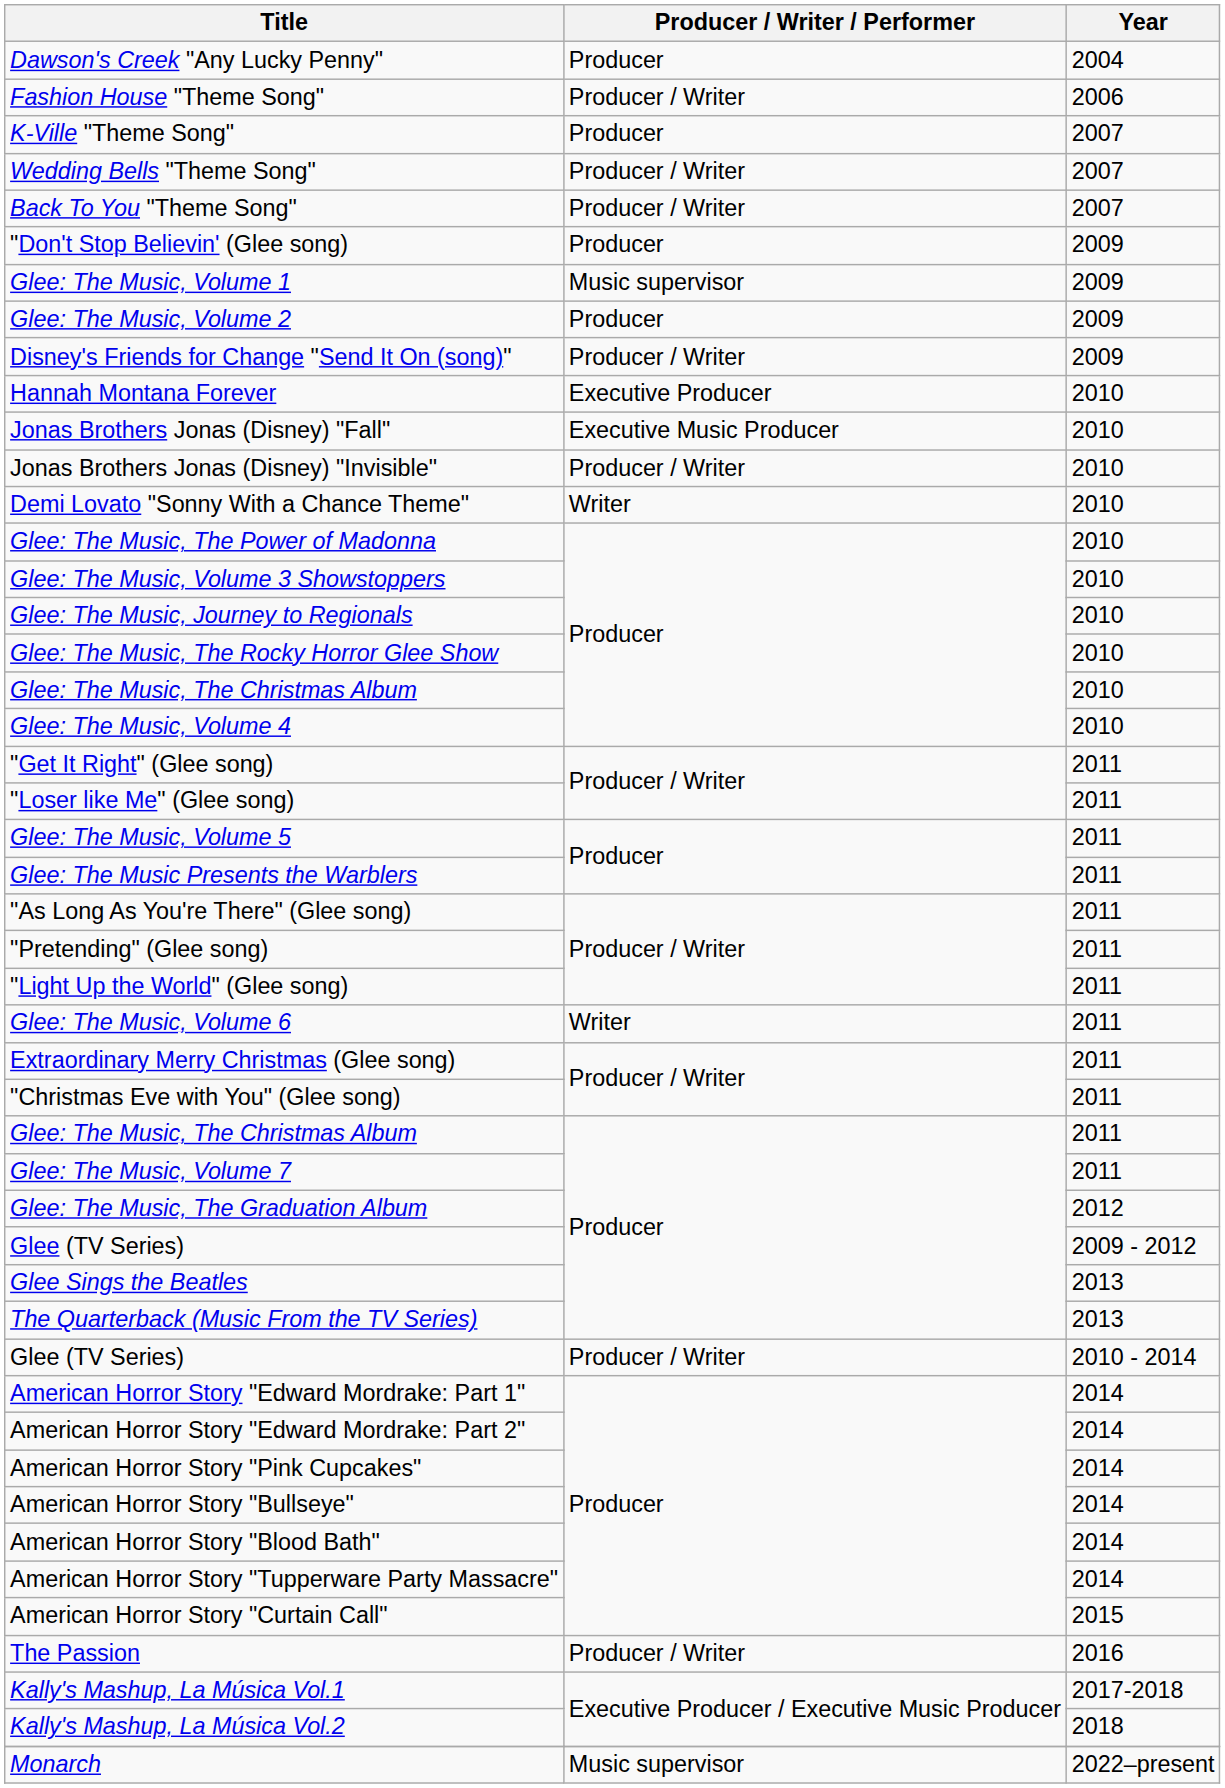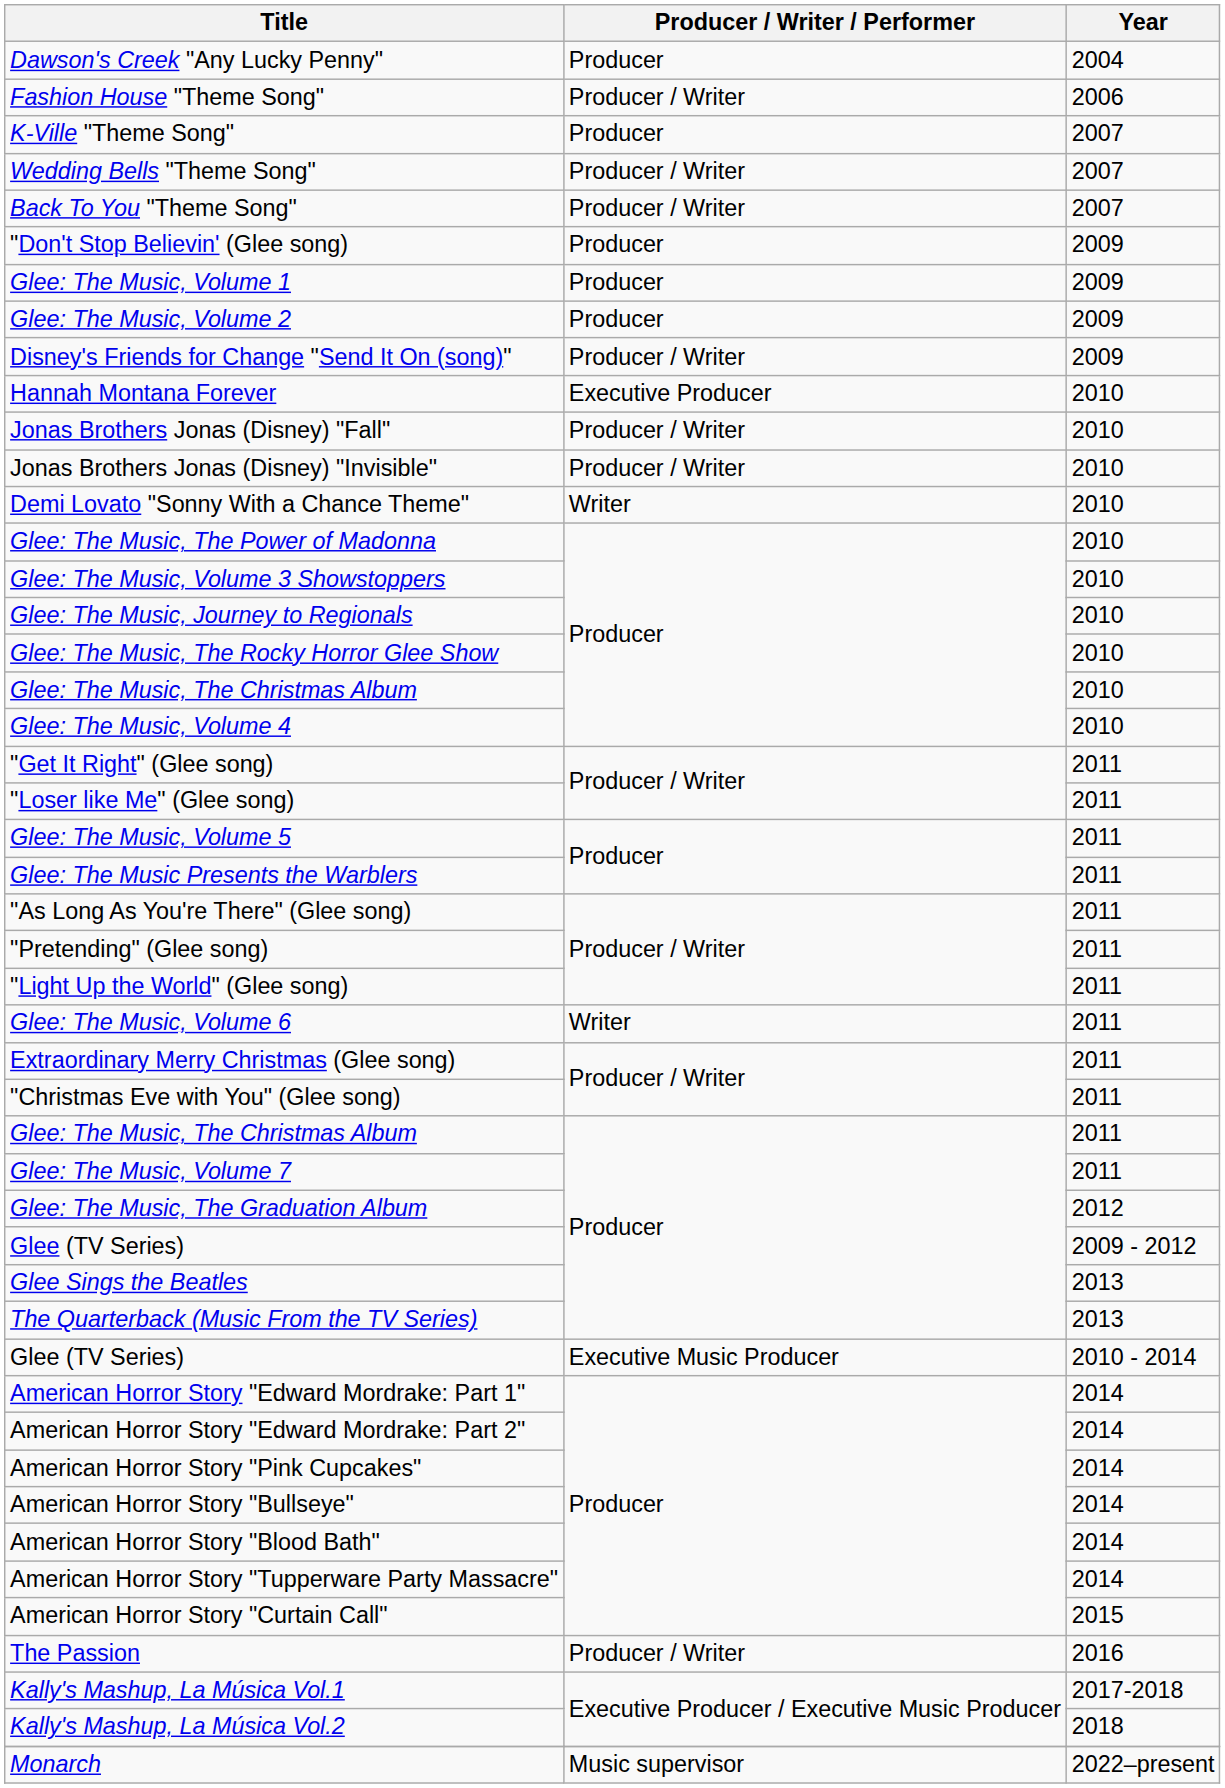Glee: The Music, Volume 1 | Producer / Writer / Performer: Music supervisor -> Producer
Jonas Brothers Jonas (Disney) "Fall" | Producer / Writer / Performer: Executive Music Producer -> Producer / Writer
Glee (TV Series) / 2010 - 2014 | Producer / Writer / Performer: Producer / Writer -> Executive Music Producer
